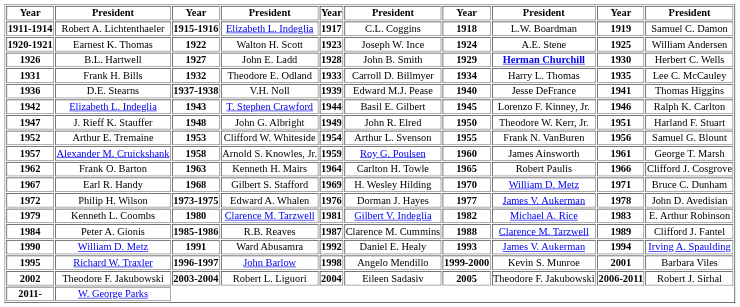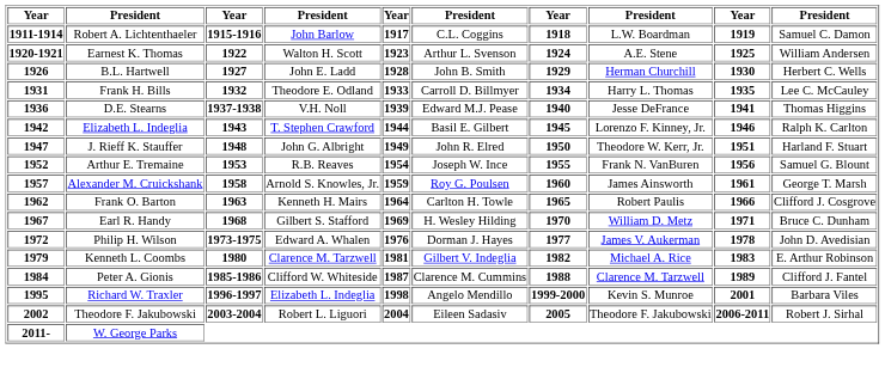1911-1914 | column 4: Elizabeth L. Indeglia -> John Barlow
1920-1921 | column 6: Joseph W. Ince -> Arthur L. Svenson
1926 | column 8: bold -> normal
1952 | column 4: Clifford W. Whiteside -> R.B. Reaves
1952 | column 6: Arthur L. Svenson -> Joseph W. Ince
1984 | column 4: R.B. Reaves -> Clifford W. Whiteside
- row: 1990 | William D. Metz | 1991 | Ward Abusamra | 1992 | Daniel E. Healy | 1993 | James V. Aukerman | 1994 | Irving A. Spaulding
1995 | column 4: John Barlow -> Elizabeth L. Indeglia
